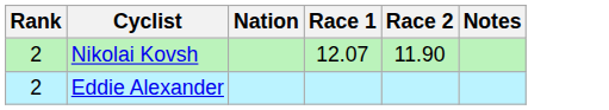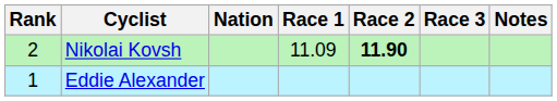+ column: Race 3
Nikolai Kovsh | Race 1: 12.07 -> 11.09
Nikolai Kovsh | Race 2: normal -> bold
Eddie Alexander | Rank: 2 -> 1
